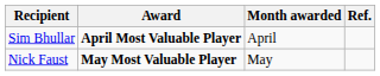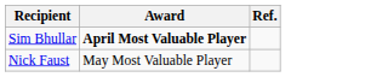- column: Month awarded | April | May
Nick Faust | Award: bold -> normal
